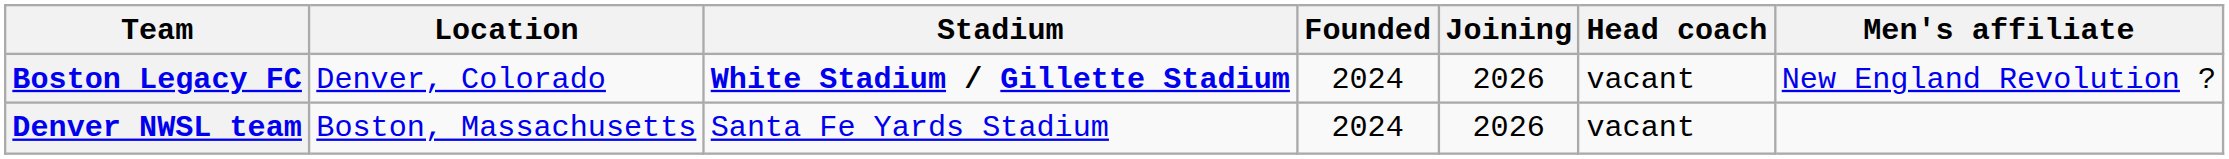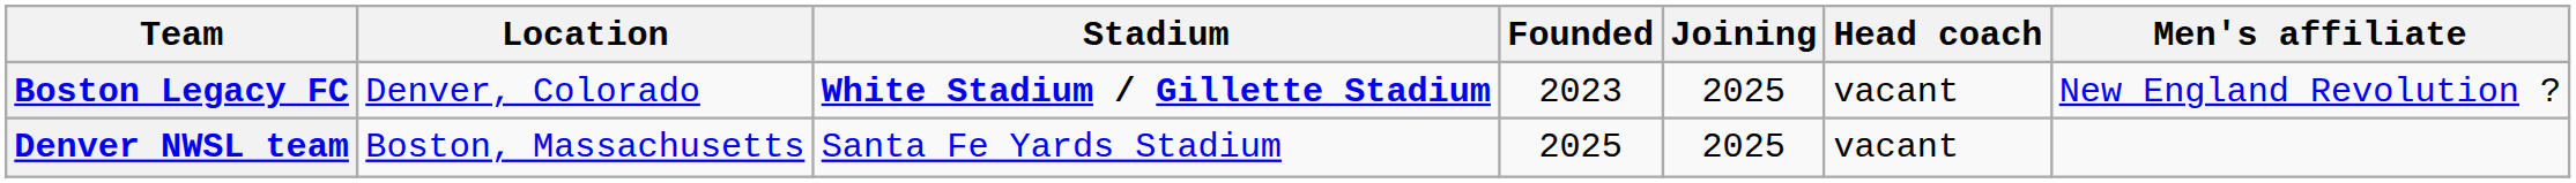Boston Legacy FC | Founded: 2024 -> 2023
Boston Legacy FC | Joining: 2026 -> 2025
Denver NWSL team | Founded: 2024 -> 2025
Denver NWSL team | Joining: 2026 -> 2025
